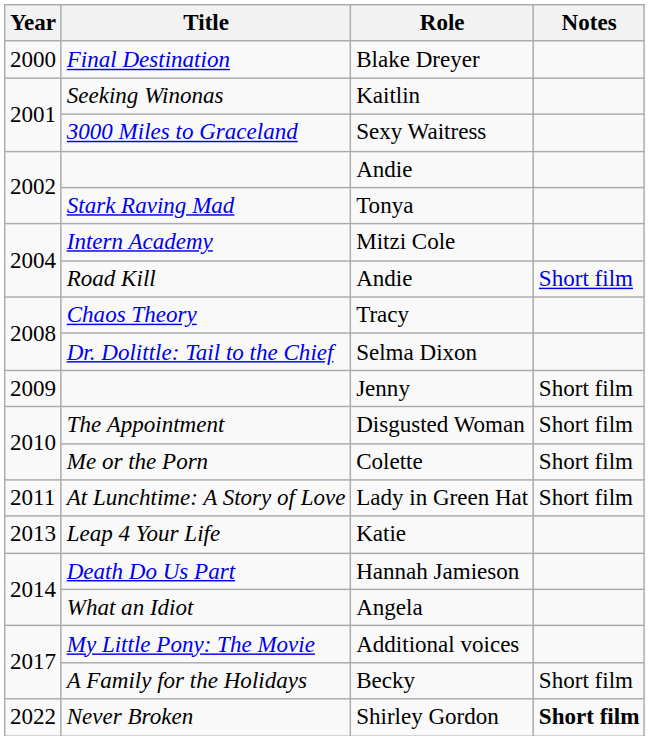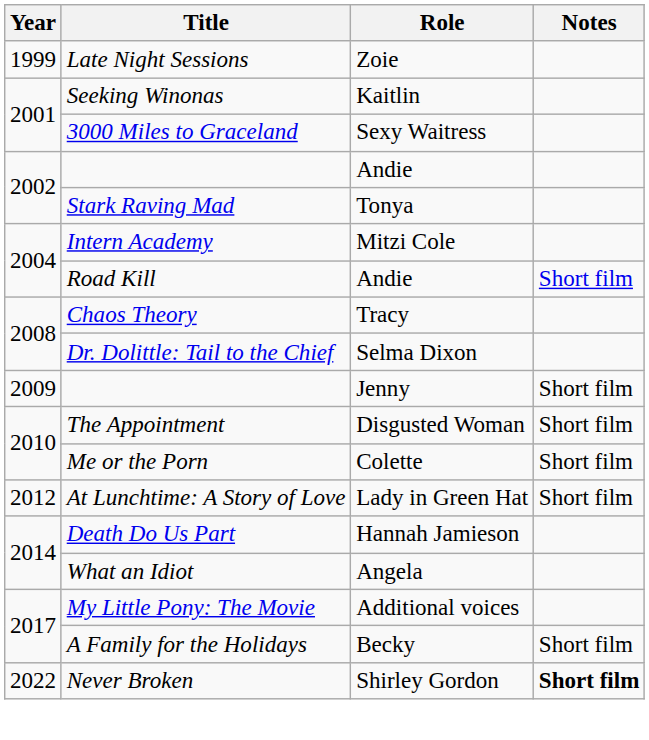+ row: 1999 | Late Night Sessions | Zoie
- row: 2000 | Final Destination | Blake Dreyer
At Lunchtime: A Story of Love | Year: 2011 -> 2012
- row: 2013 | Leap 4 Your Life | Katie
